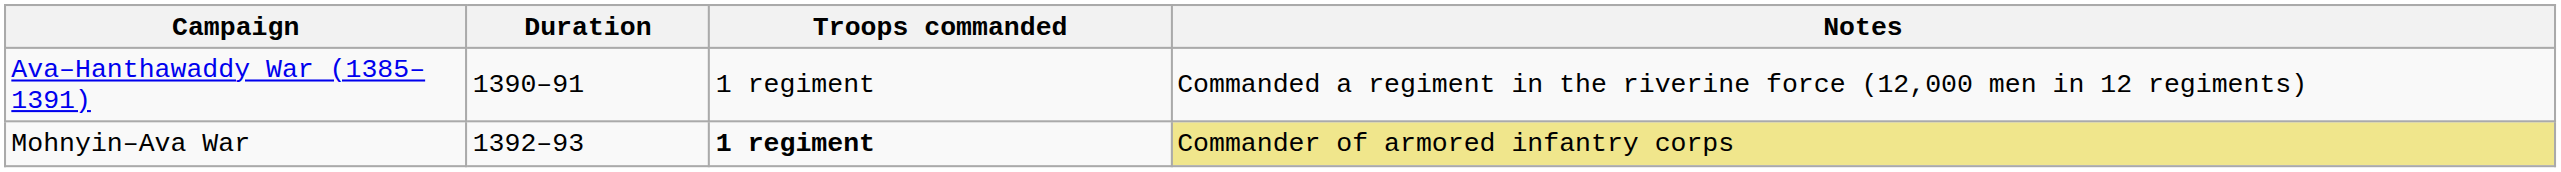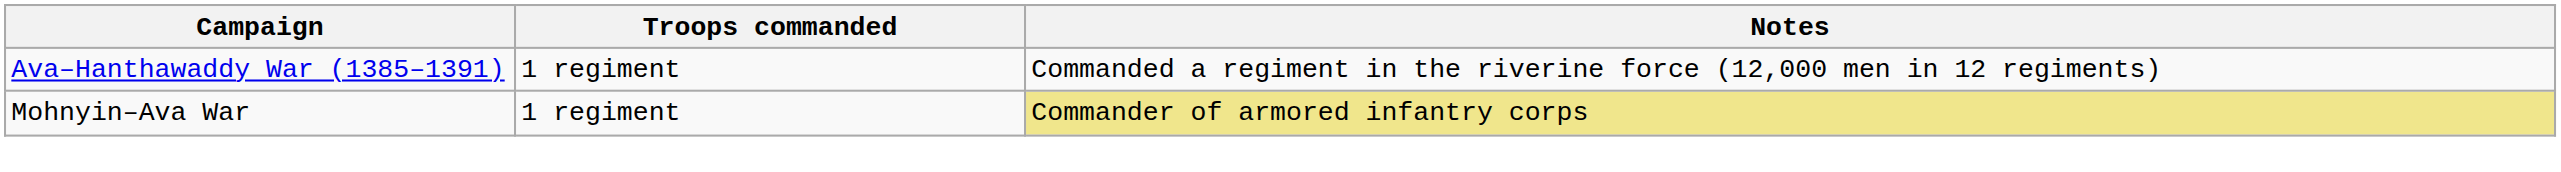- column: Duration | 1390–91 | 1392–93
Mohnyin–Ava War | Troops commanded: bold -> normal
